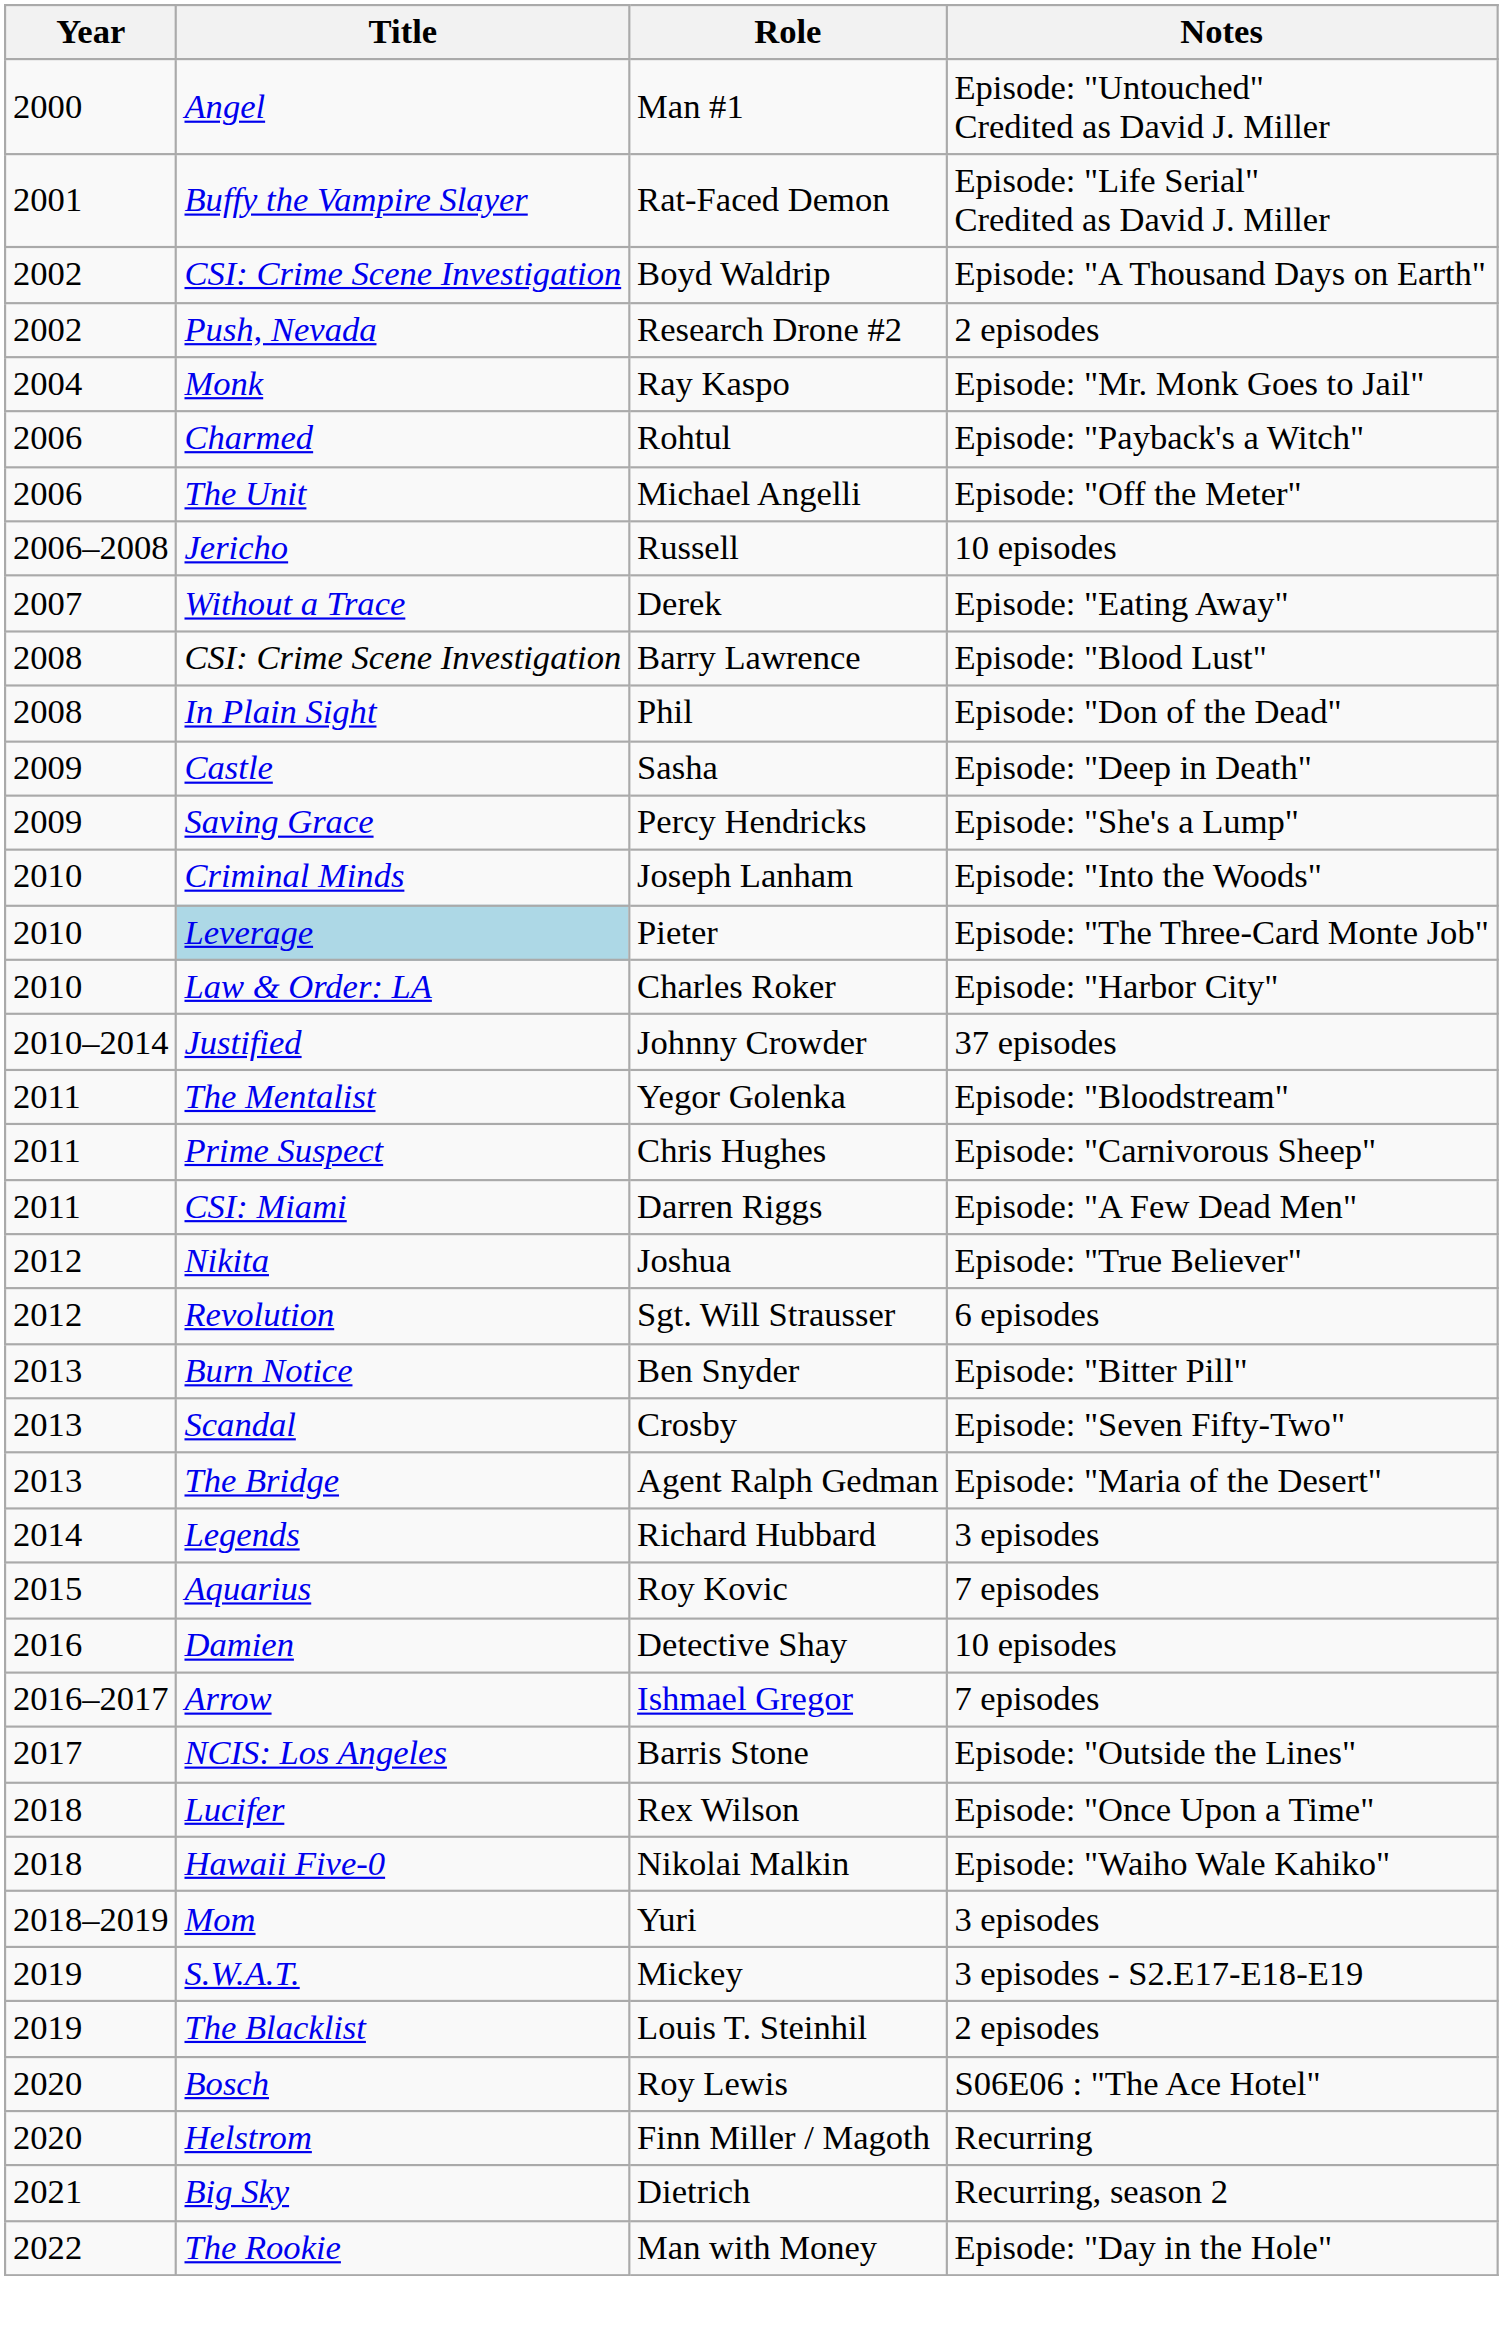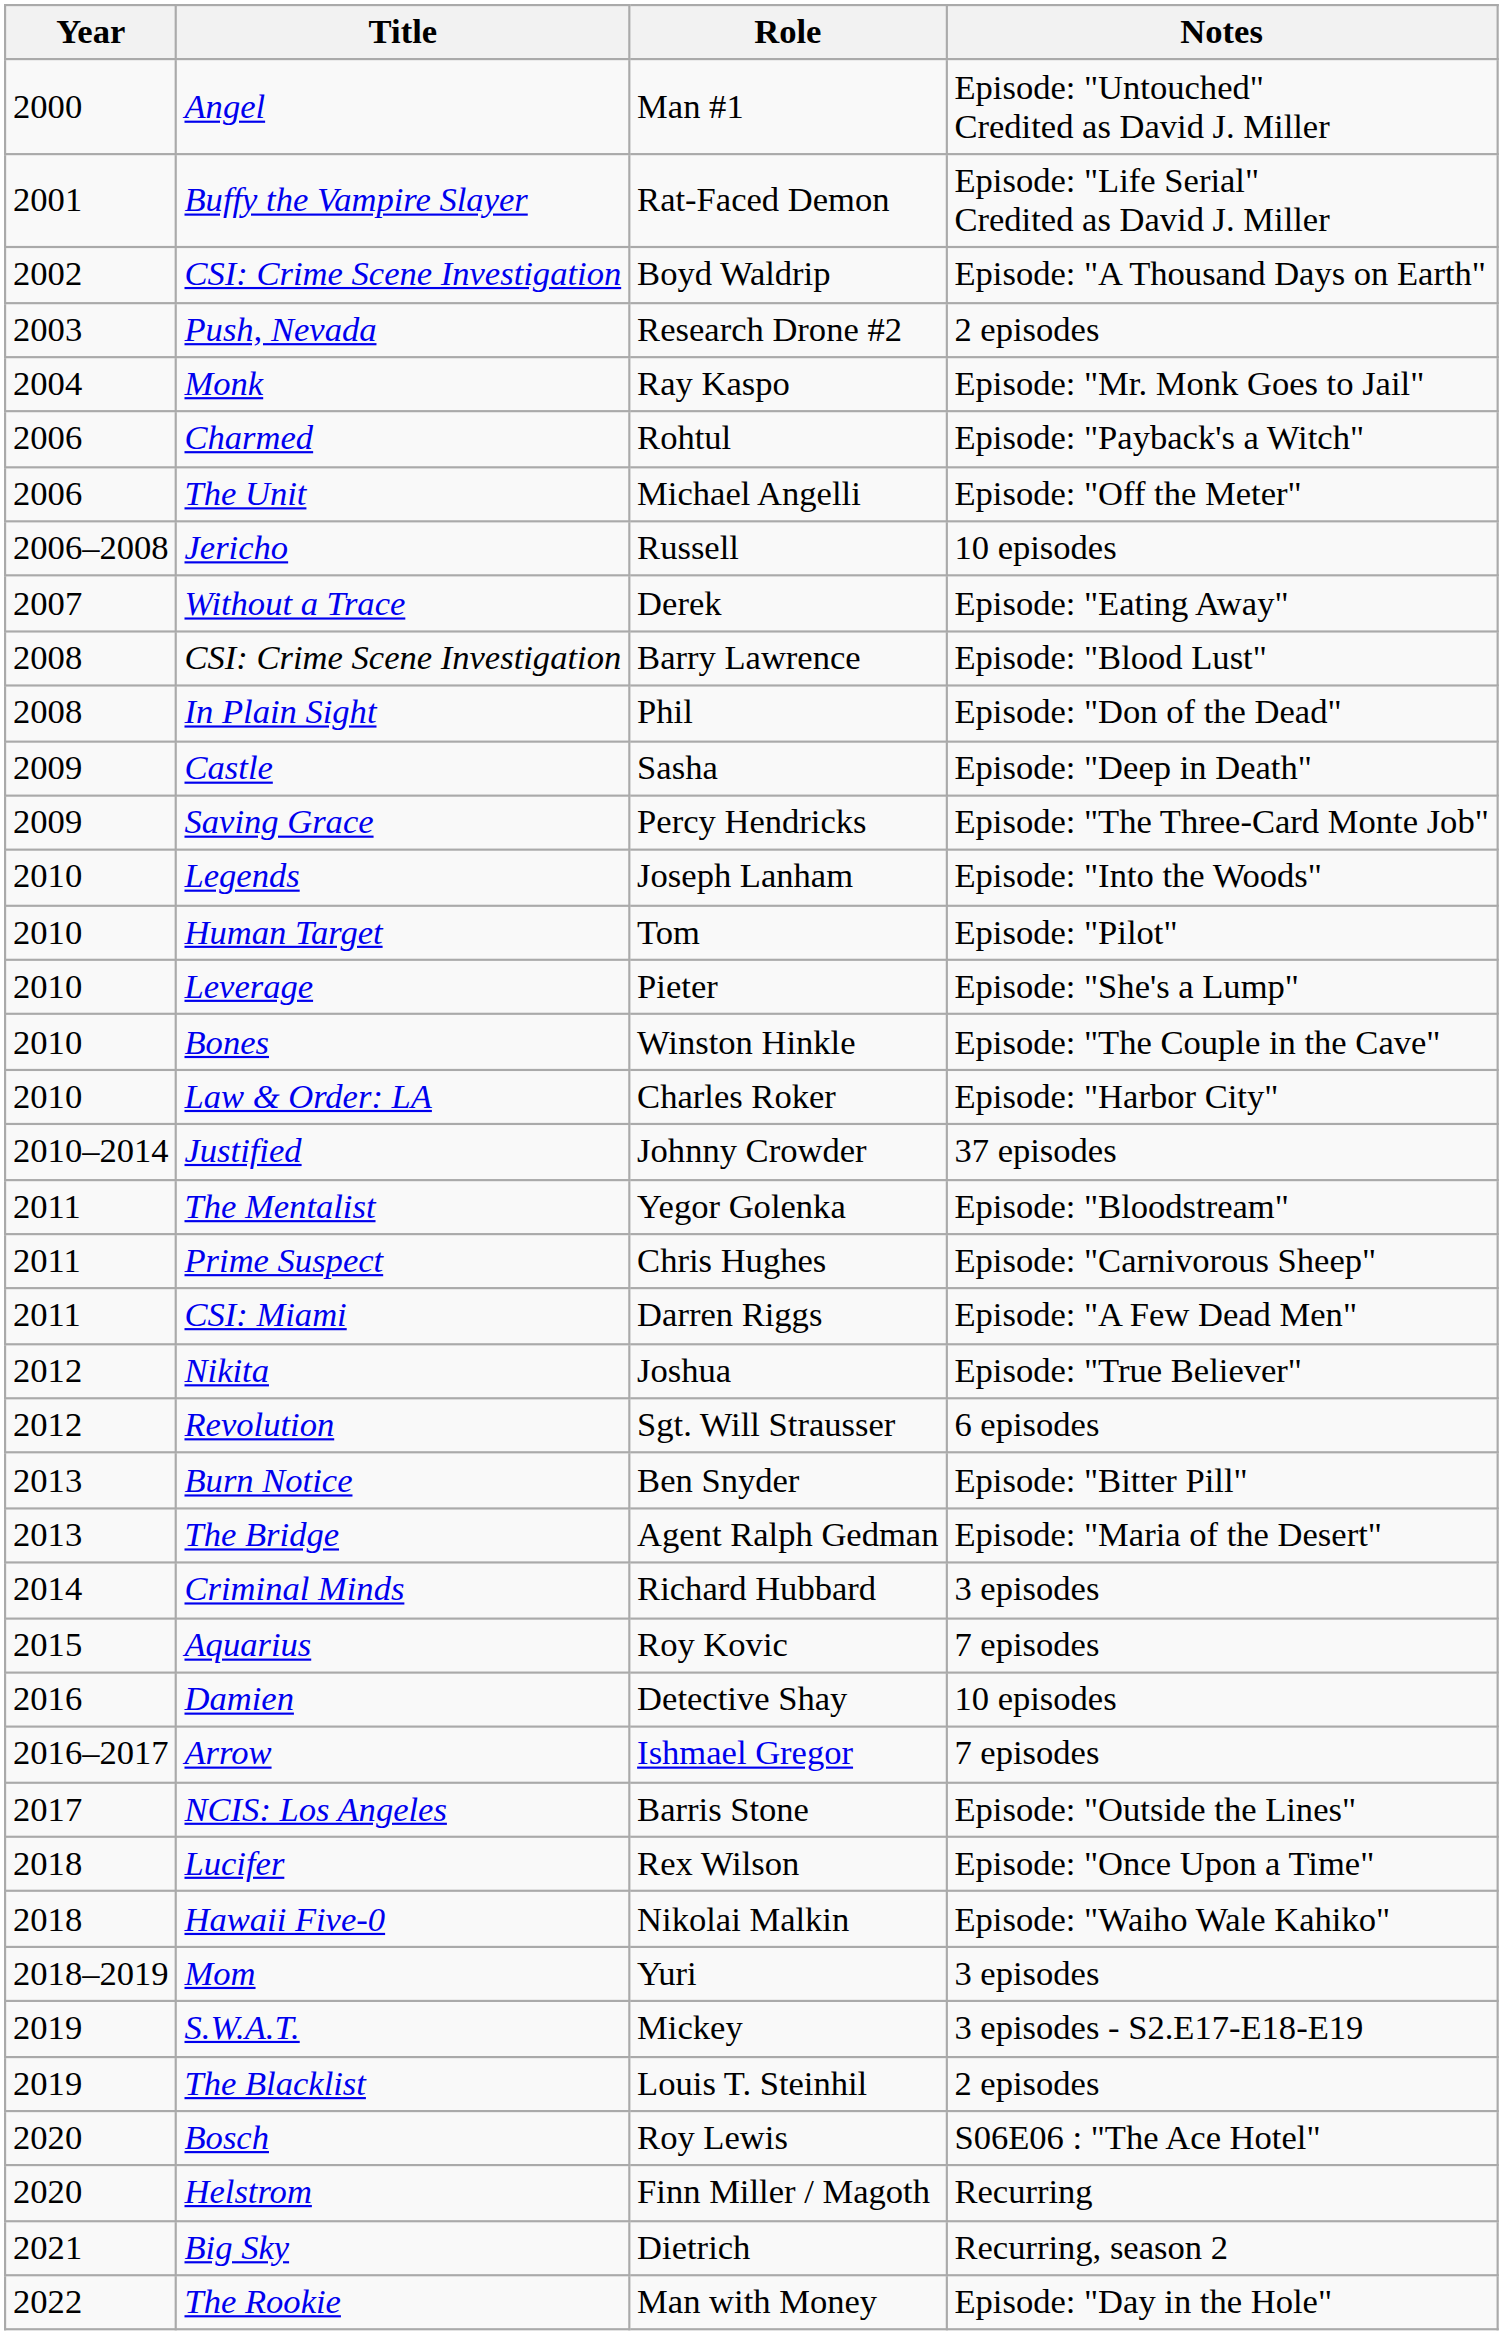Research Drone #2 | Year: 2002 -> 2003
Percy Hendricks | Notes: Episode: "She's a Lump" -> Episode: "The Three-Card Monte Job"
Joseph Lanham | Title: Criminal Minds -> Legends
+ row: 2010 | Human Target | Tom | Episode: "Pilot"
Pieter | Title: lightblue background -> no background
Pieter | Notes: Episode: "The Three-Card Monte Job" -> Episode: "She's a Lump"
+ row: 2010 | Bones | Winston Hinkle | Episode: "The Couple in the Cave"
- row: 2013 | Scandal | Crosby | Episode: "Seven Fifty-Two"
Richard Hubbard | Title: Legends -> Criminal Minds
